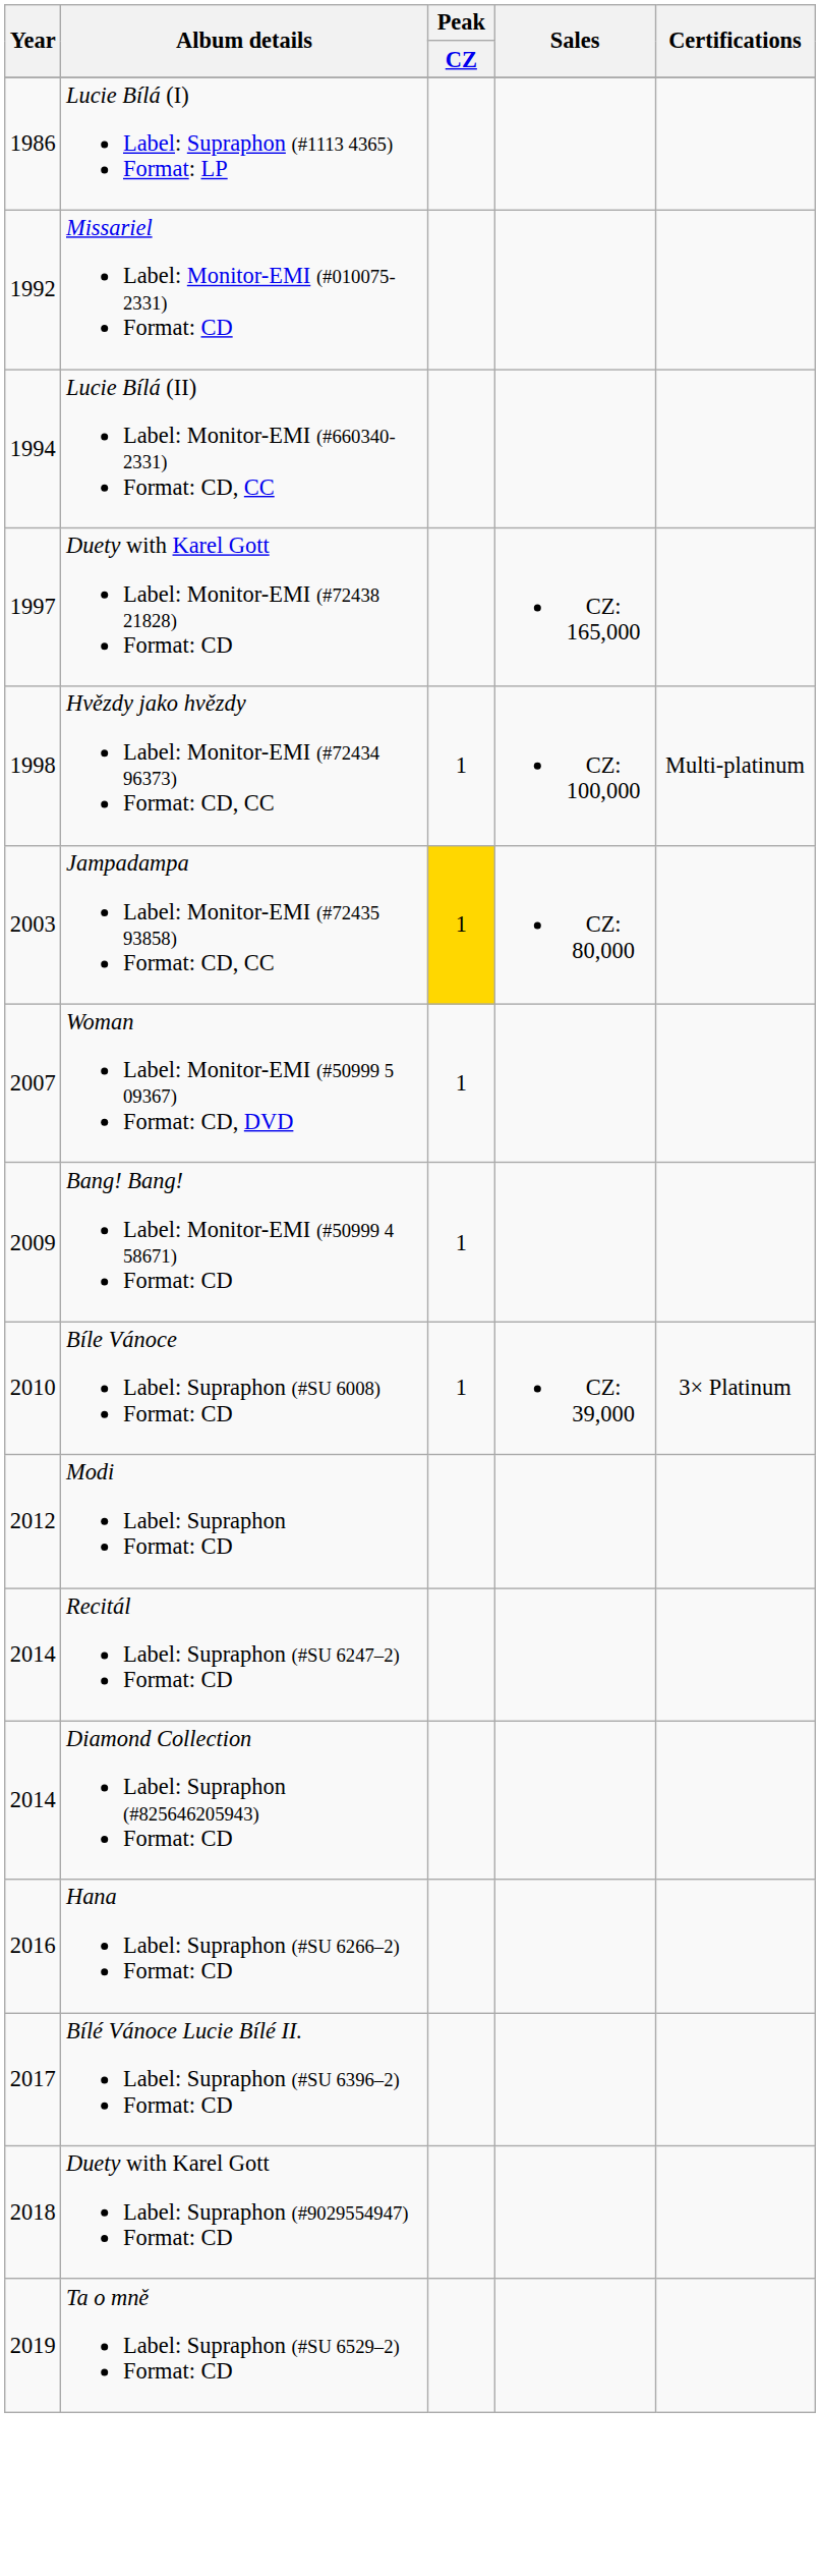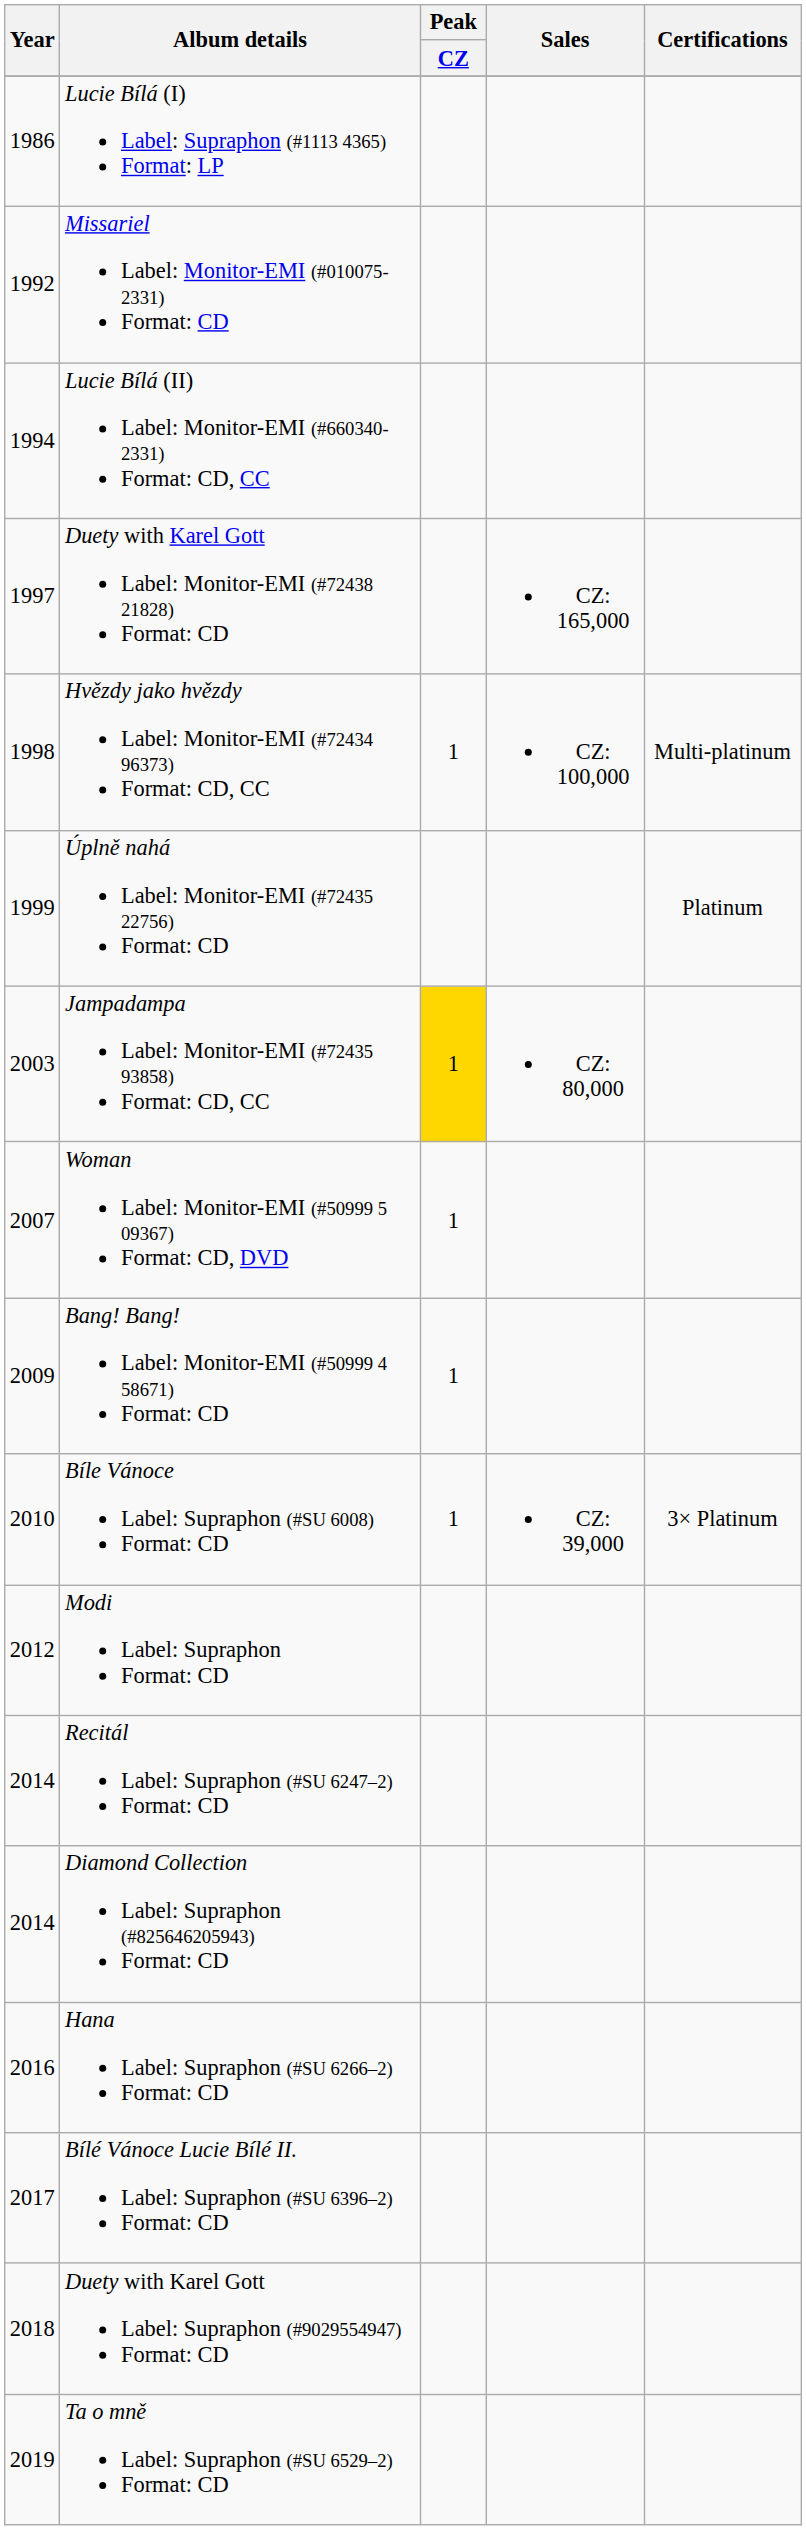+ row: 1999 | Úplně nahá Label: Monitor-EMI (#72435 22756) Format: CD | Platinum
